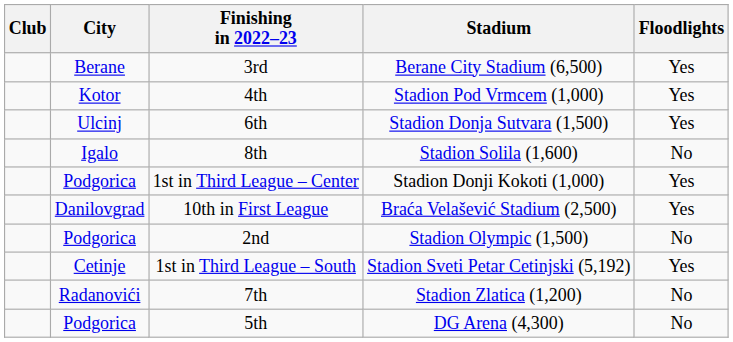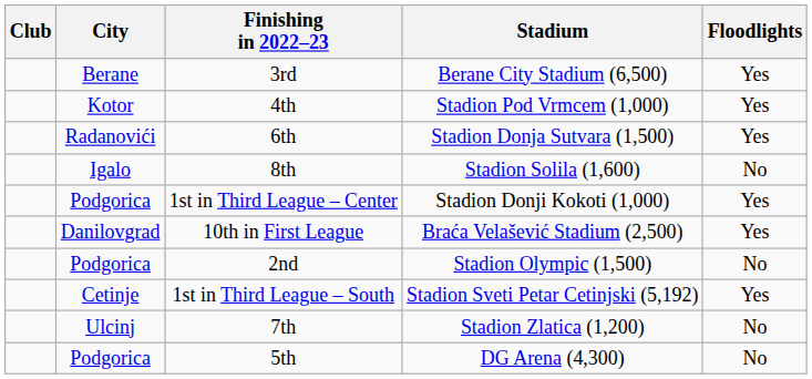6th | City: Ulcinj -> Radanovići
7th | City: Radanovići -> Ulcinj
